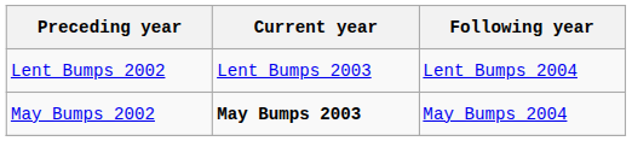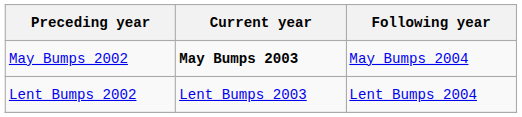rows swapped: May Bumps 2002 <-> Lent Bumps 2002
